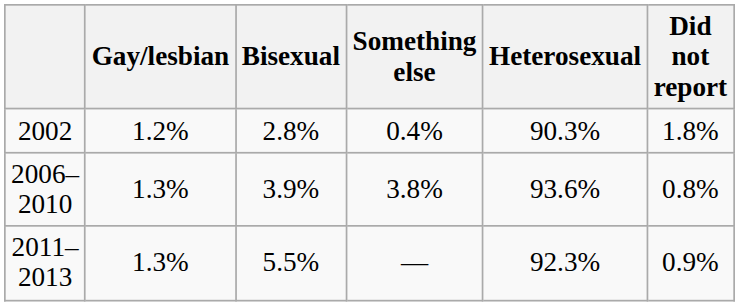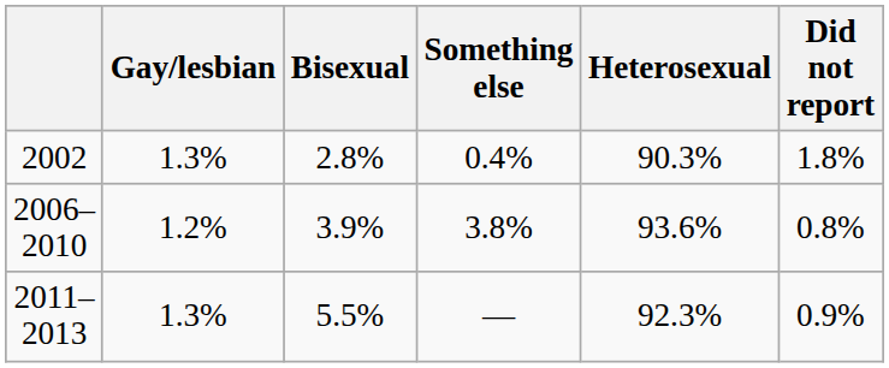2002 | Gay/lesbian: 1.2% -> 1.3%
2006–2010 | Gay/lesbian: 1.3% -> 1.2%
